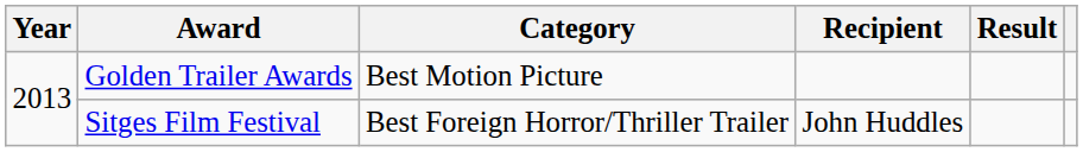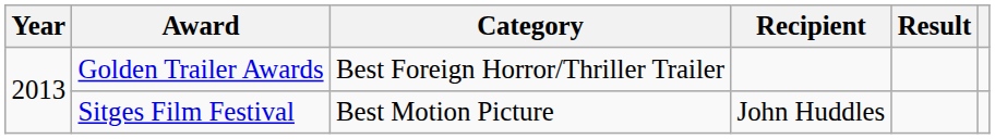Golden Trailer Awards | Category: Best Motion Picture -> Best Foreign Horror/Thriller Trailer
Sitges Film Festival | Category: Best Foreign Horror/Thriller Trailer -> Best Motion Picture
